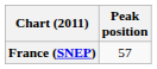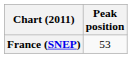France (SNEP) | Peak position: 57 -> 53
